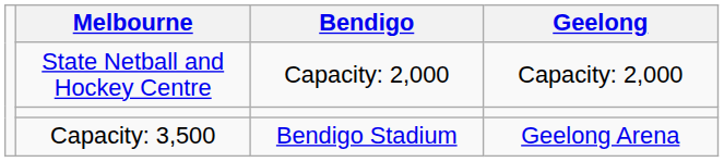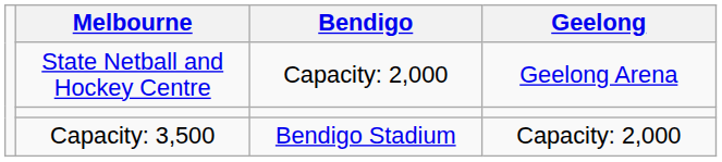State Netball and Hockey Centre | Geelong: Capacity: 2,000 -> Geelong Arena
Capacity: 3,500 | Geelong: Geelong Arena -> Capacity: 2,000
